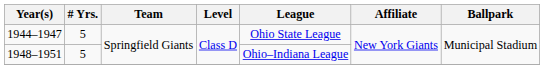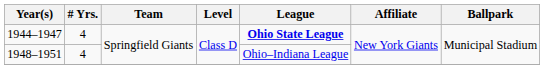1944–1947 | # Yrs.: 5 -> 4
1944–1947 | League: normal -> bold
1948–1951 | # Yrs.: 5 -> 4
